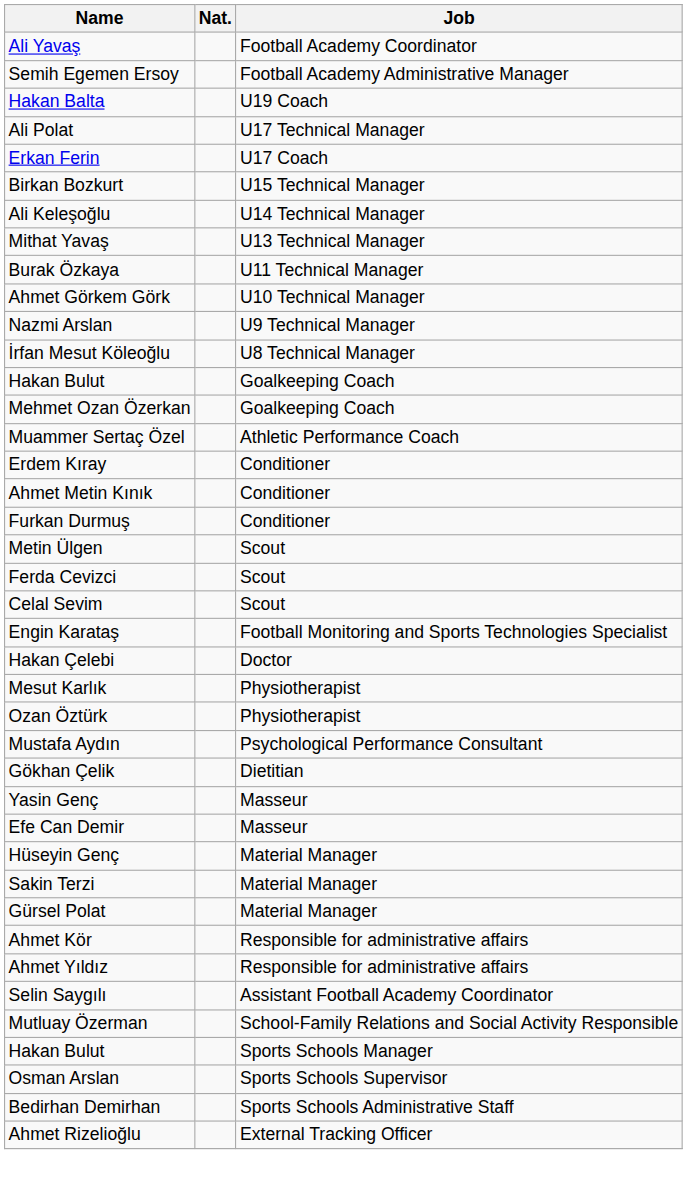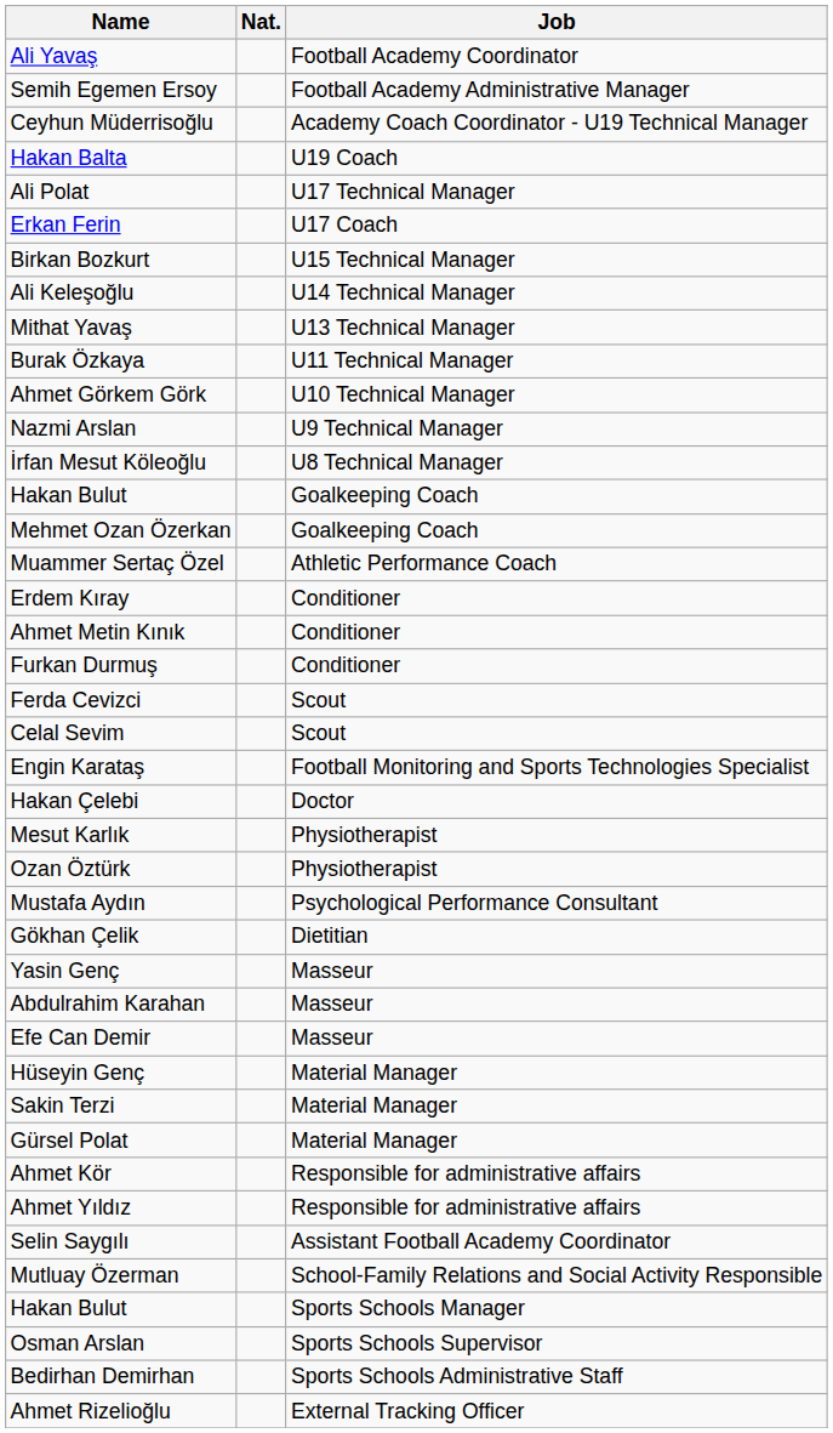+ row: Ceyhun Müderrisoğlu | Academy Coach Coordinator - U19 Technical Manager
- row: Metin Ülgen | Scout
+ row: Abdulrahim Karahan | Masseur
